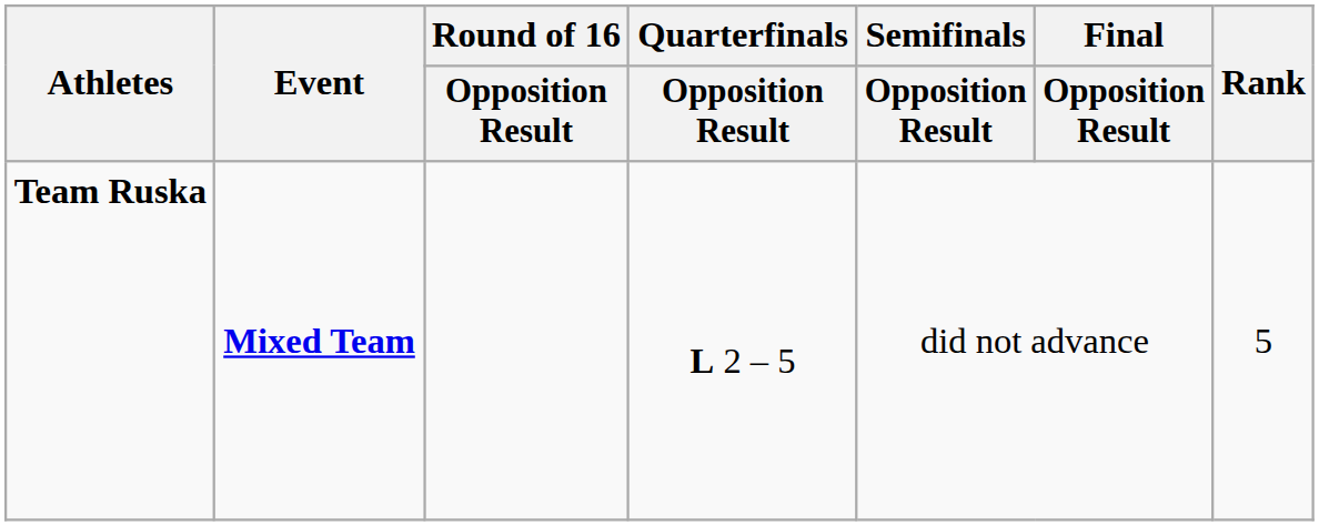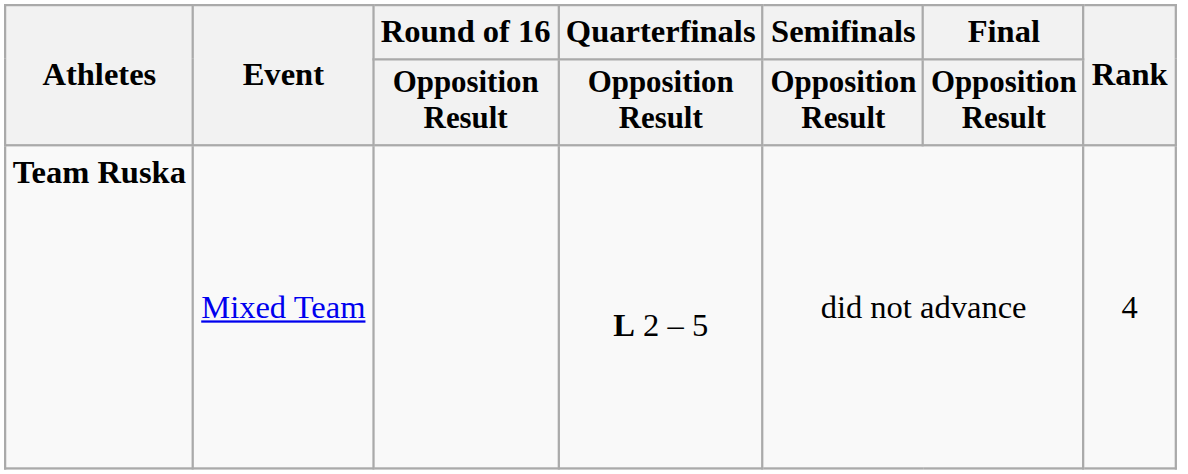Team Ruska | Event: bold -> normal
Team Ruska | Rank: 5 -> 4
